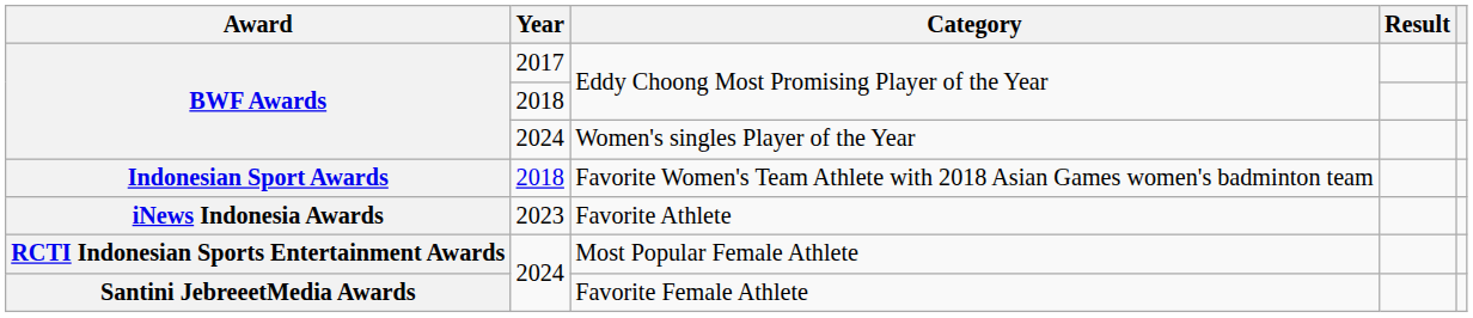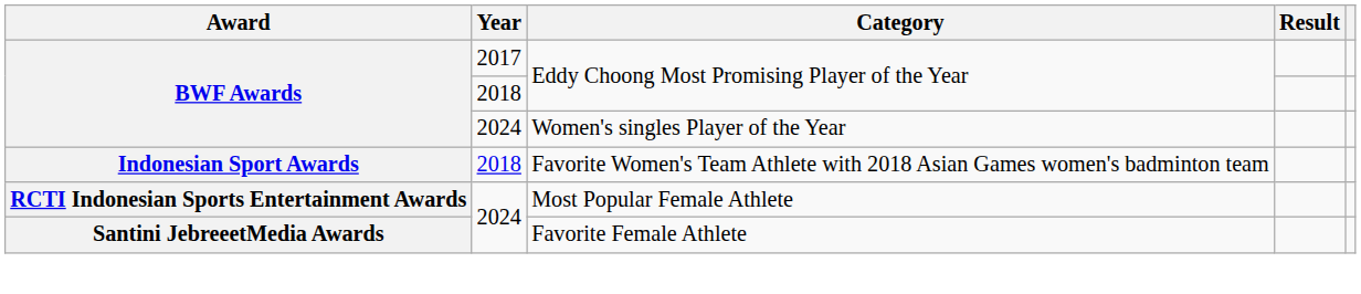- row: iNews Indonesia Awards | 2023 | Favorite Athlete
